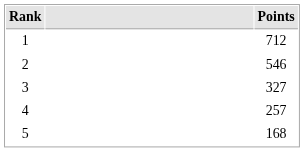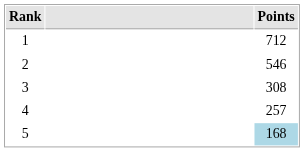3 | Points: 327 -> 308
5 | Points: no background -> lightblue background
